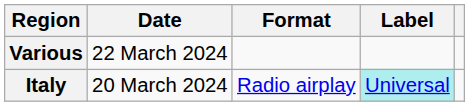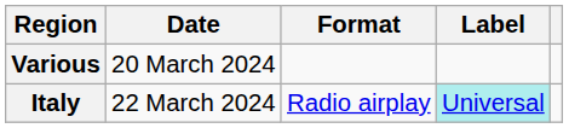Various | Date: 22 March 2024 -> 20 March 2024
Italy | Date: 20 March 2024 -> 22 March 2024
